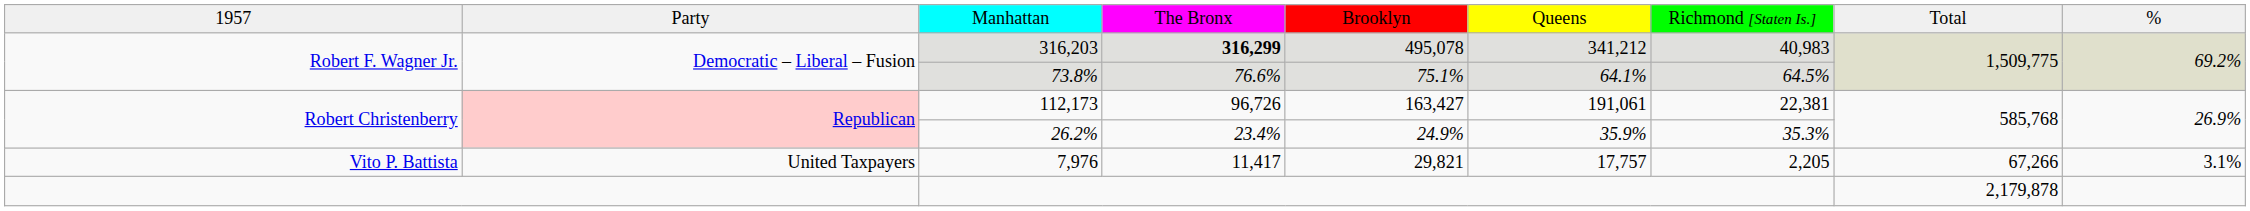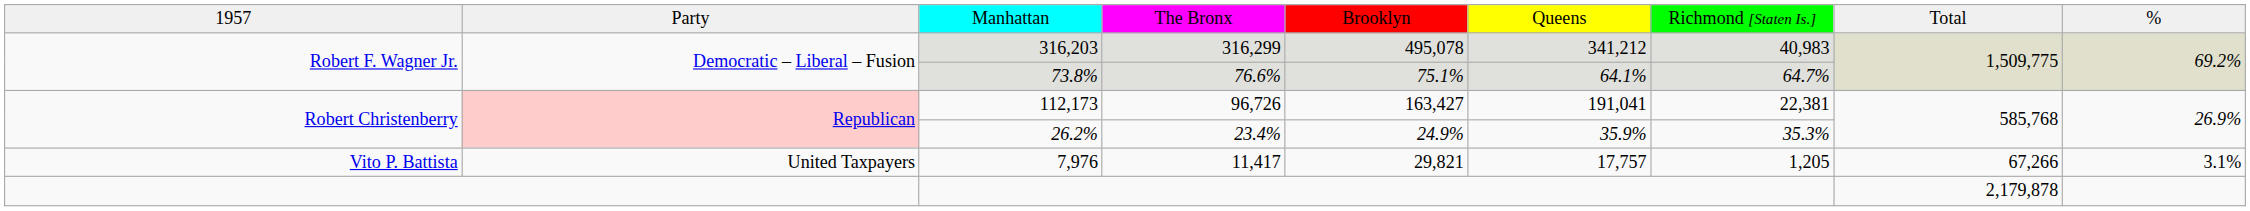316,203 | column 4: bold -> normal
73.8% | column 7: 64.5% -> 64.7%
112,173 | column 6: 191,061 -> 191,041
7,976 | column 7: 2,205 -> 1,205
